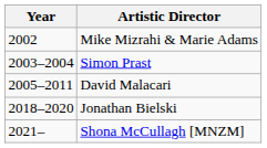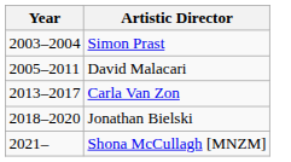- row: 2002 | Mike Mizrahi & Marie Adams
+ row: 2013–2017 | Carla Van Zon
